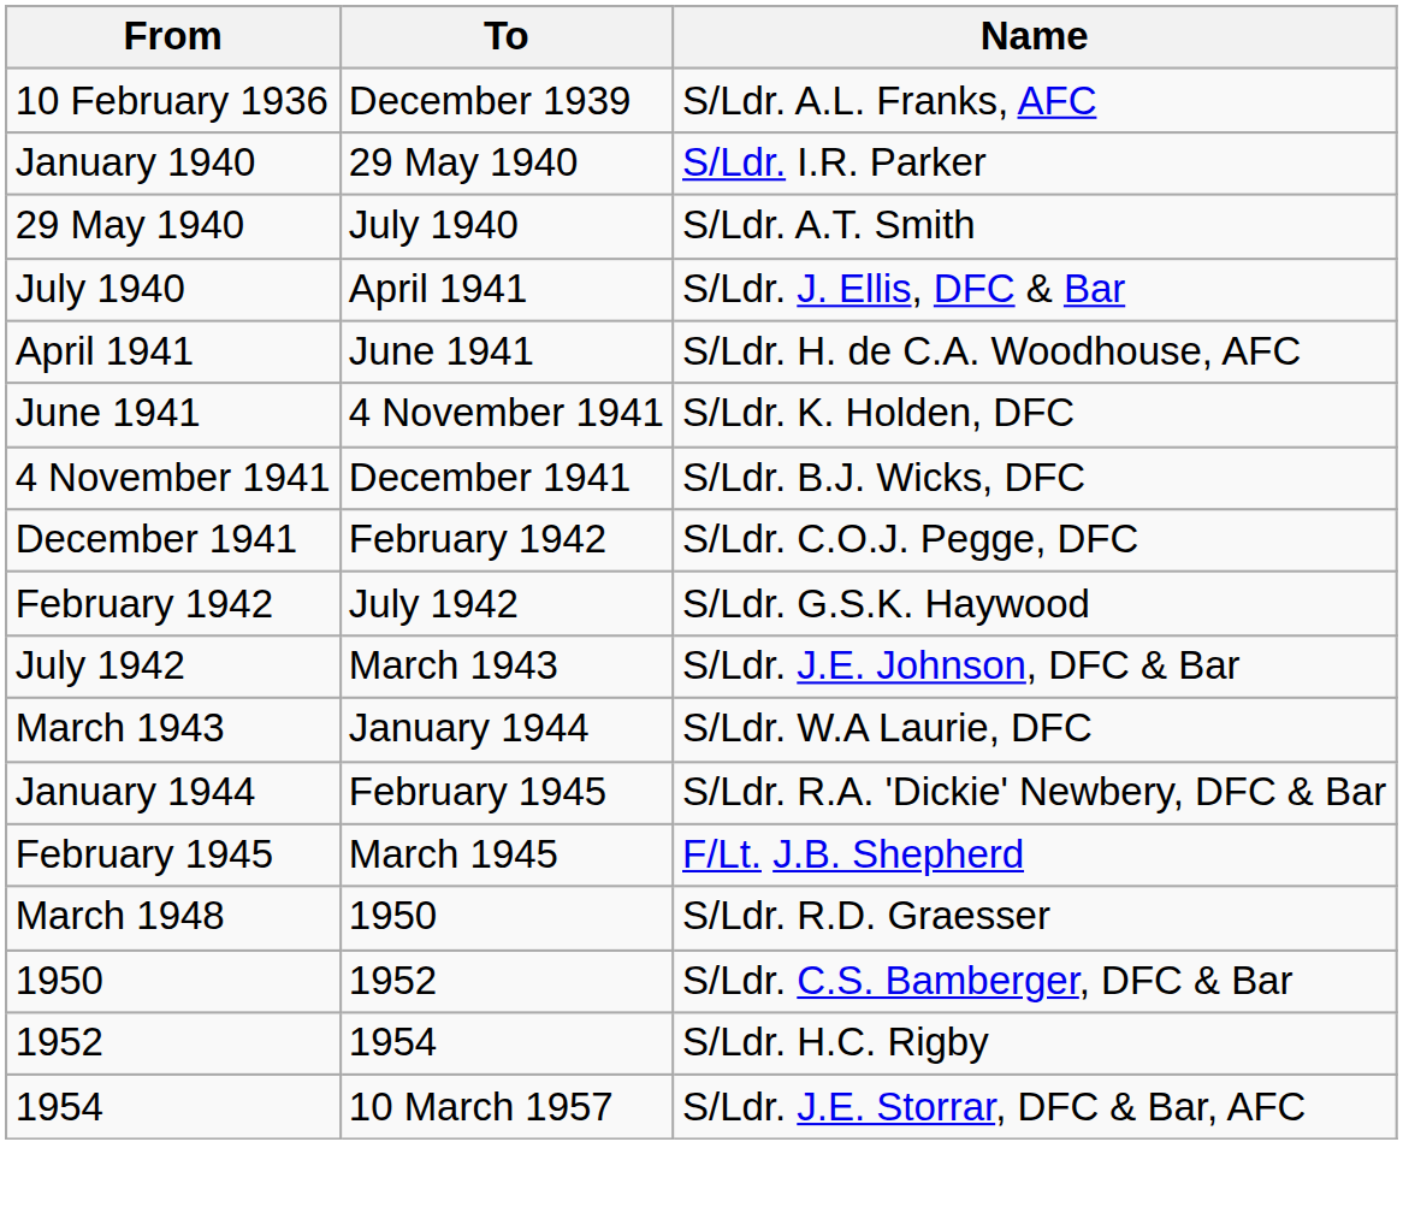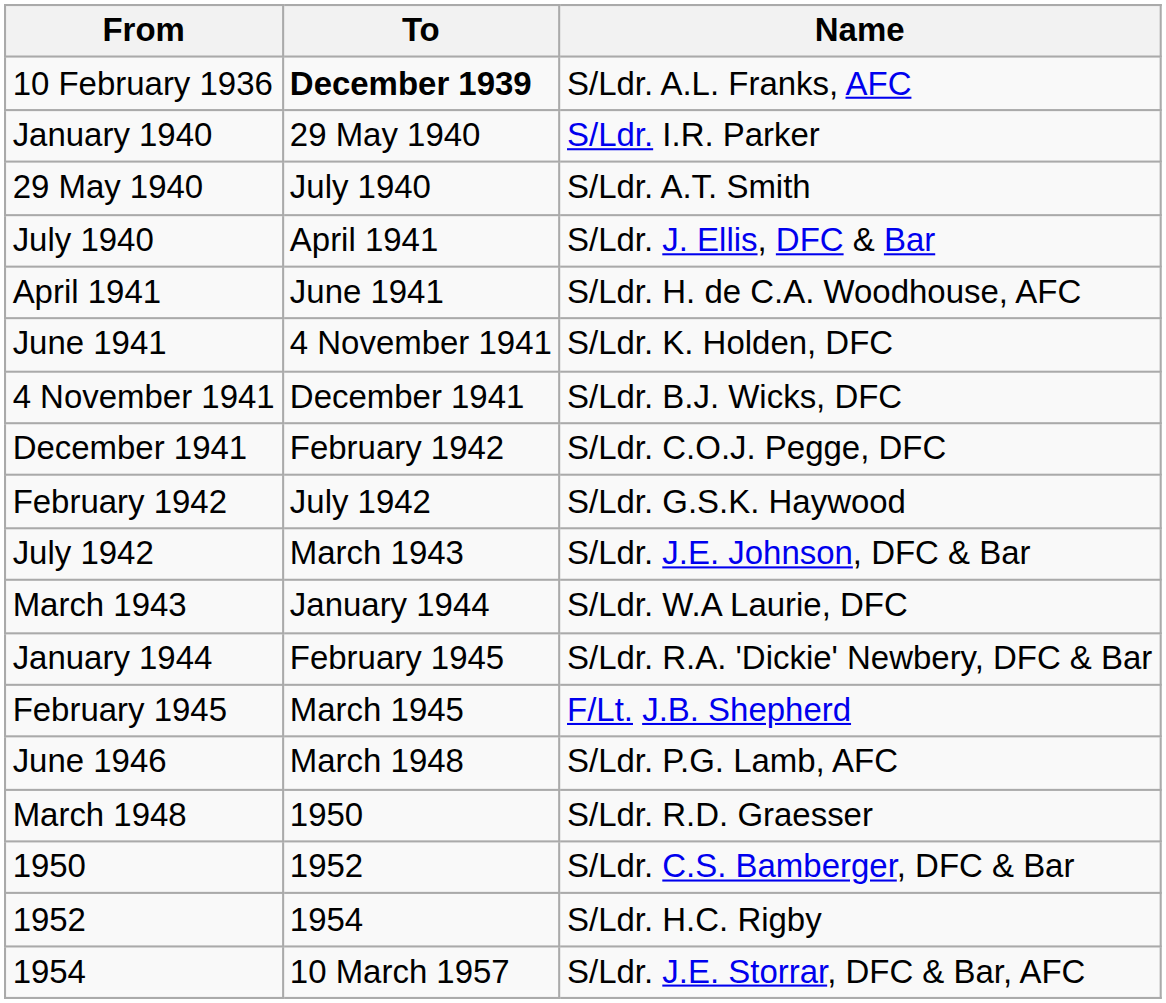10 February 1936 | To: normal -> bold
+ row: June 1946 | March 1948 | S/Ldr. P.G. Lamb, AFC
